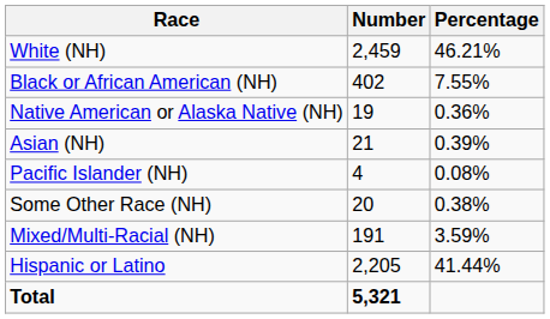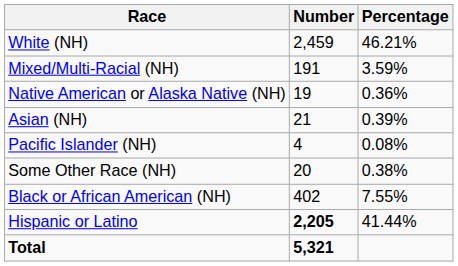rows swapped: Black or African American (NH) <-> Mixed/Multi-Racial (NH)
Hispanic or Latino | Number: normal -> bold
